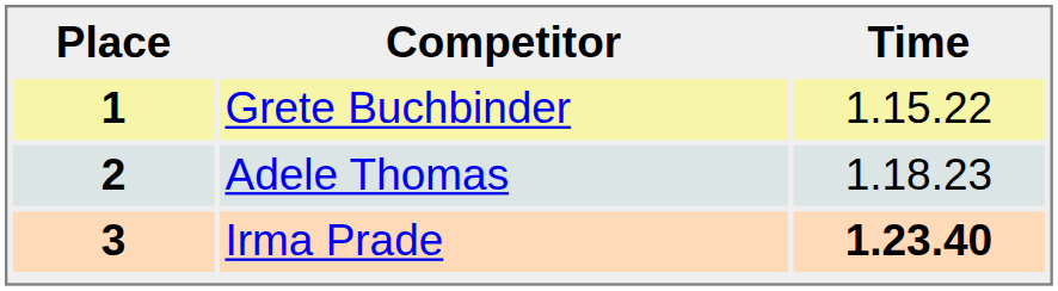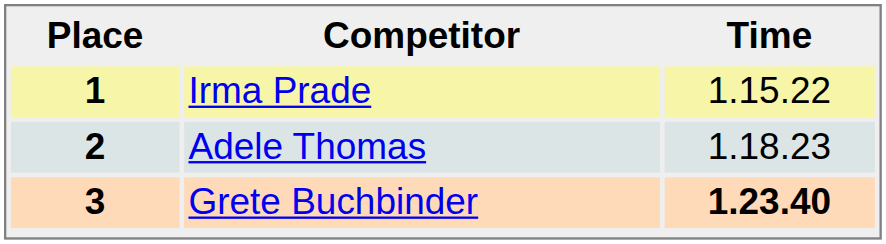1 | Competitor: Grete Buchbinder -> Irma Prade
3 | Competitor: Irma Prade -> Grete Buchbinder
